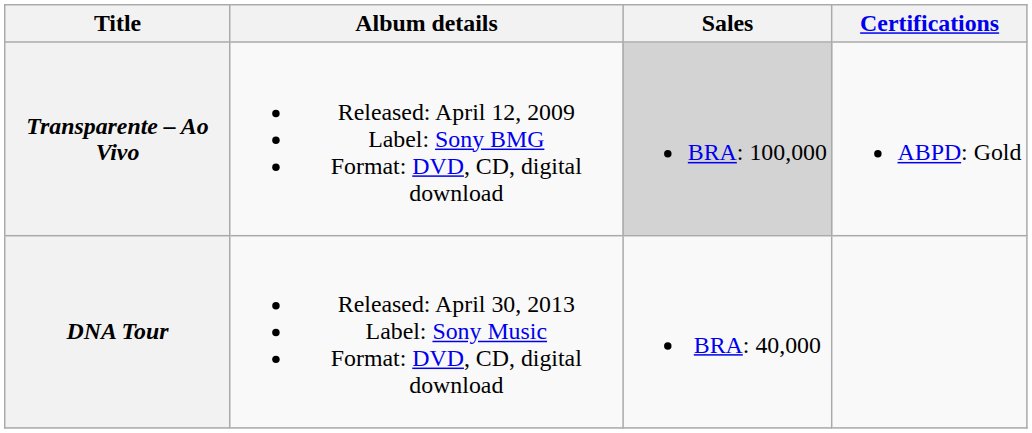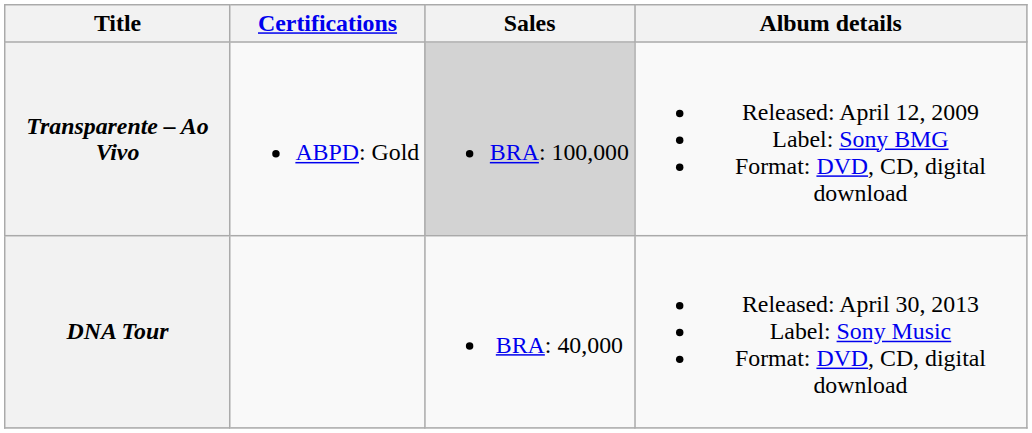columns swapped: Album details <-> Certifications
